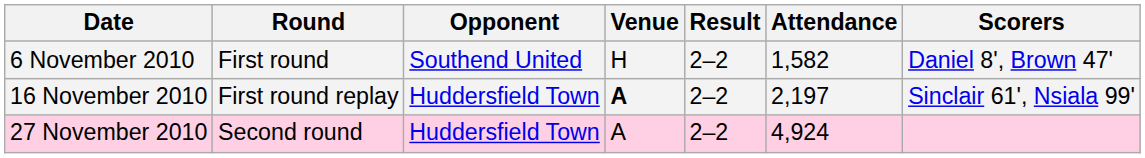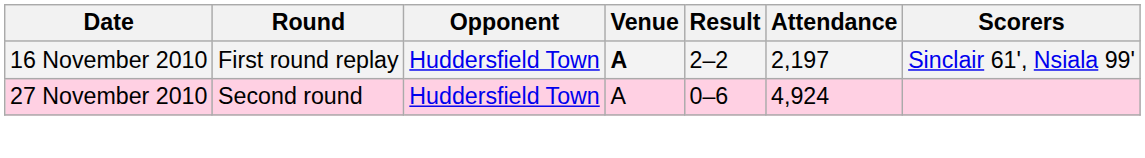- row: 6 November 2010 | First round | Southend United | H | 2–2 | 1,582 | Daniel 8', Brown 47'
27 November 2010 | Result: 2–2 -> 0–6
